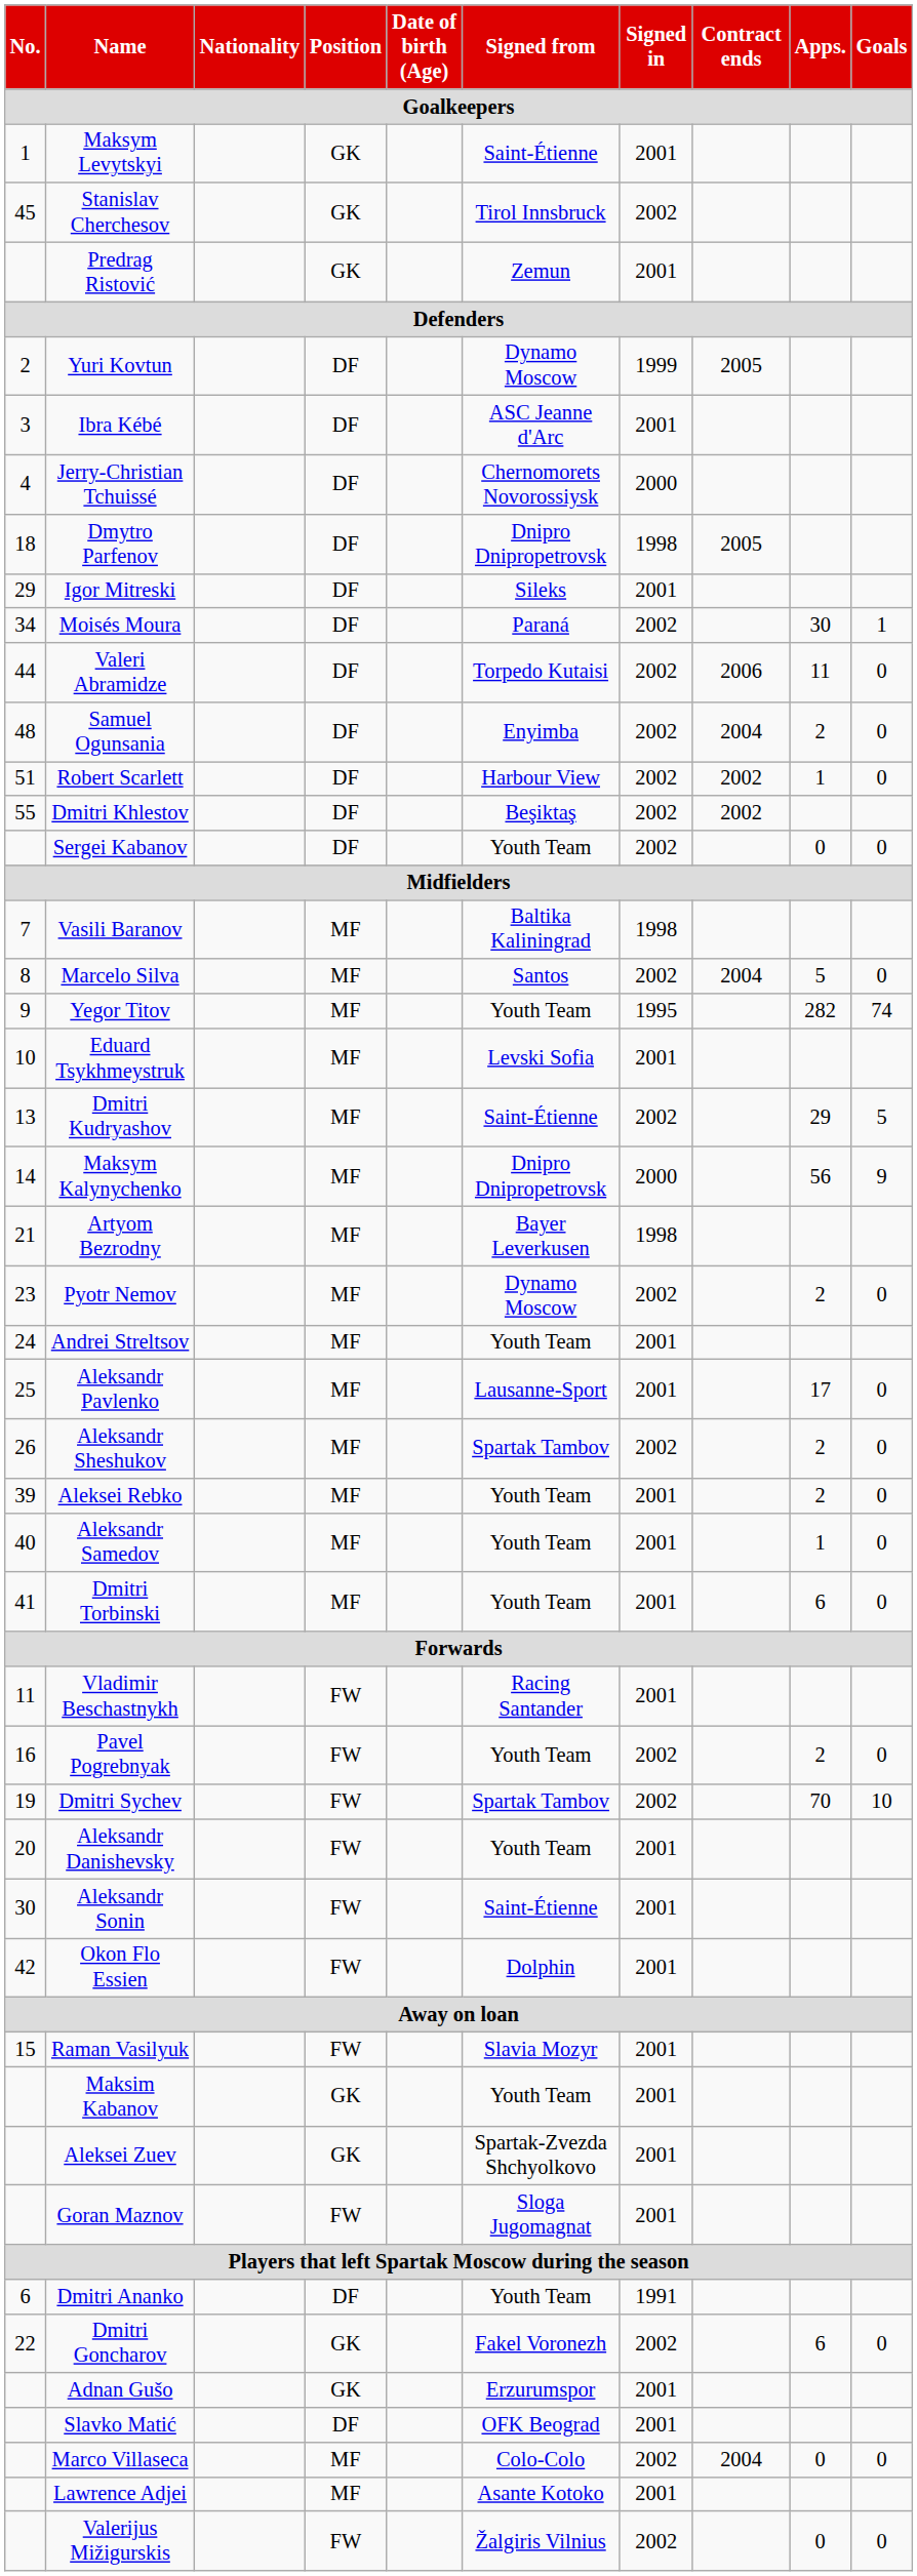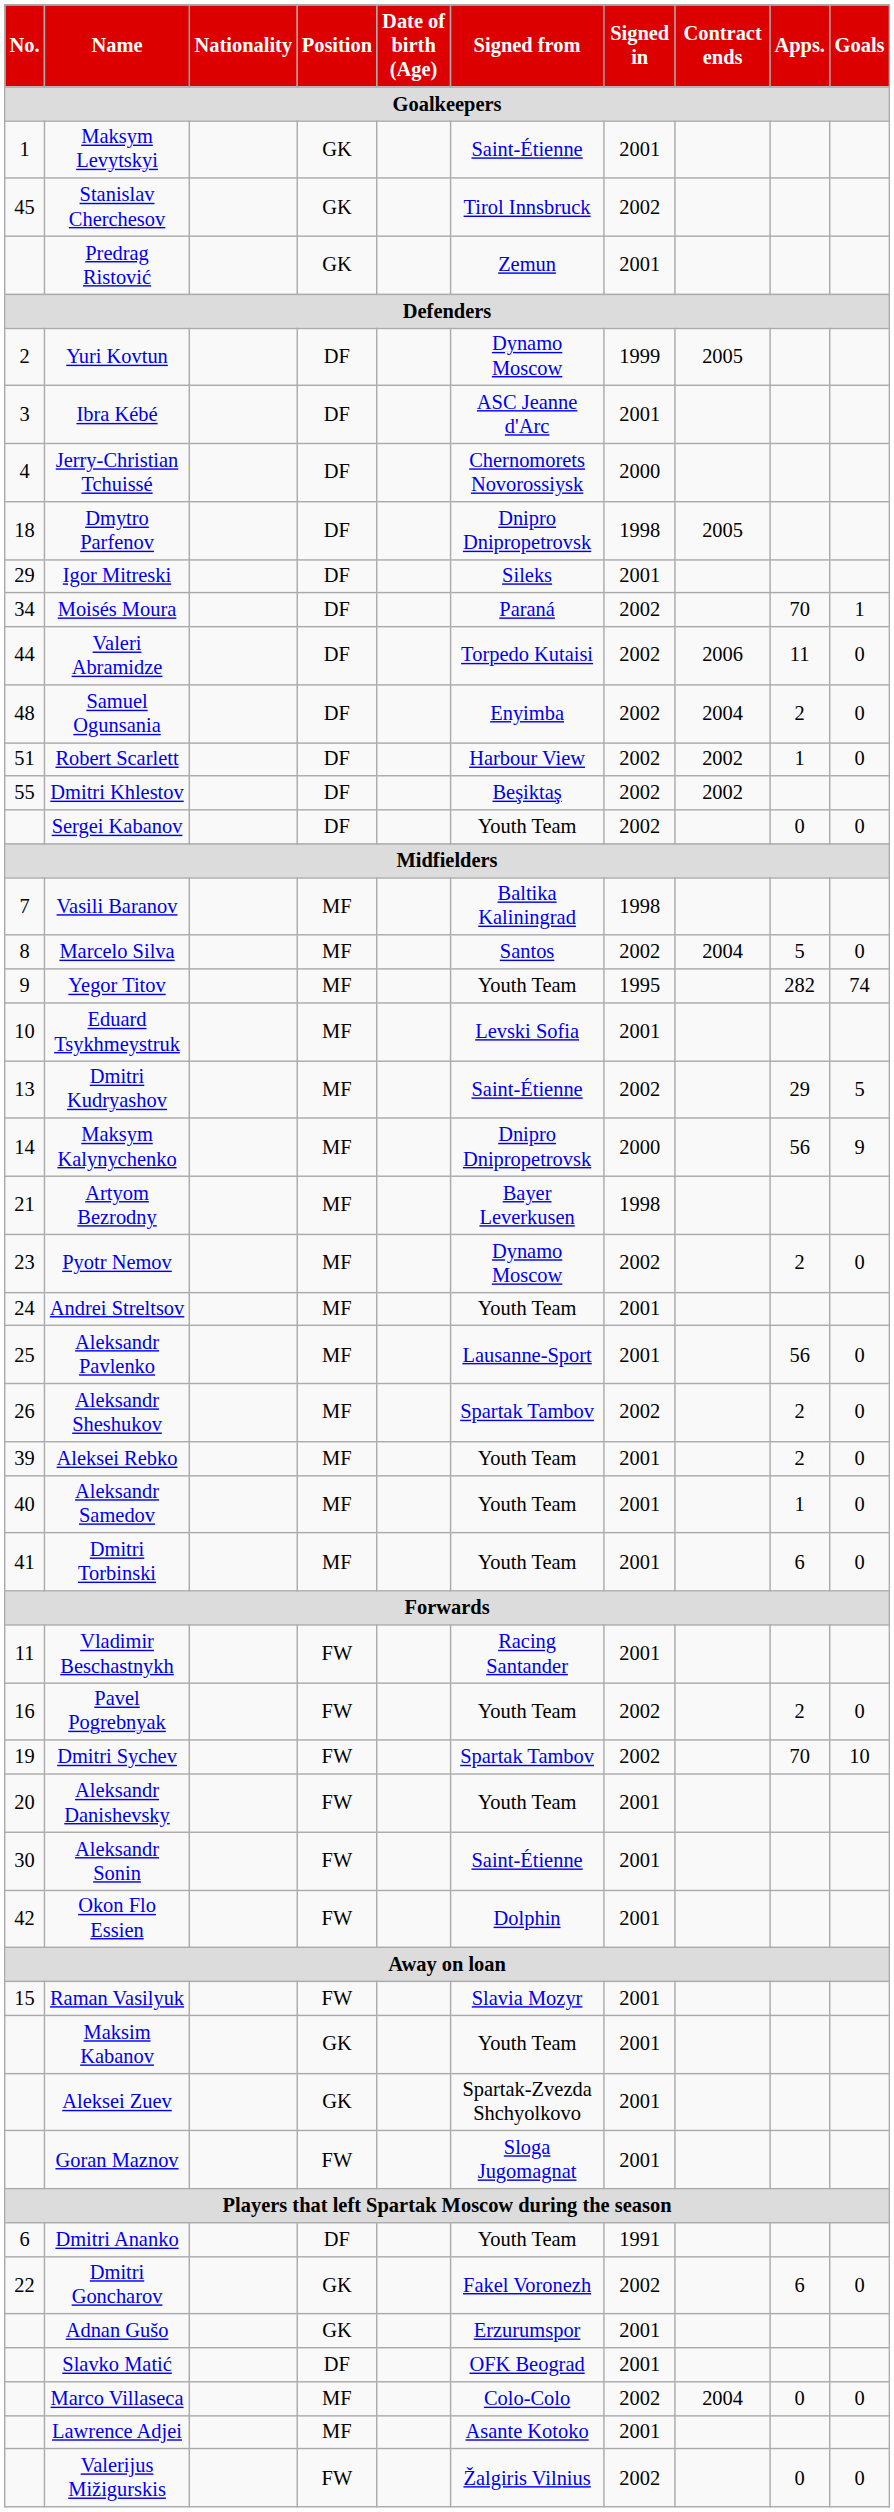Moisés Moura | Apps.: 30 -> 70
Aleksandr Pavlenko | Apps.: 17 -> 56
